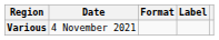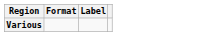- column: Date | 4 November 2021
